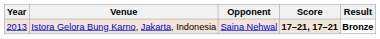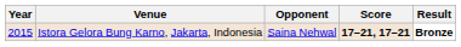Istora Gelora Bung Karno, Jakarta, Indonesia | Year: 2013 -> 2015
